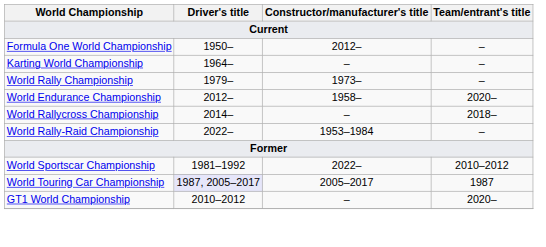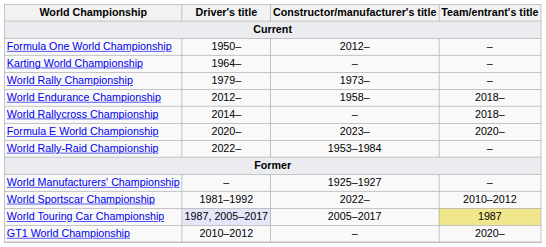World Endurance Championship | Team/entrant's title: 2020– -> 2018–
+ row: Formula E World Championship | 2020– | 2023– | 2020–
+ row: World Manufacturers' Championship | – | 1925–1927 | –
World Touring Car Championship | Team/entrant's title: no background -> khaki background
